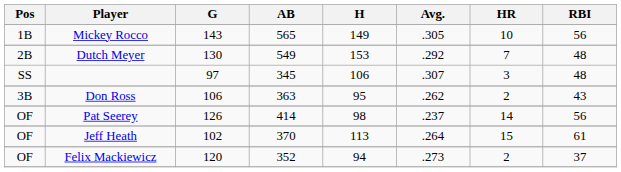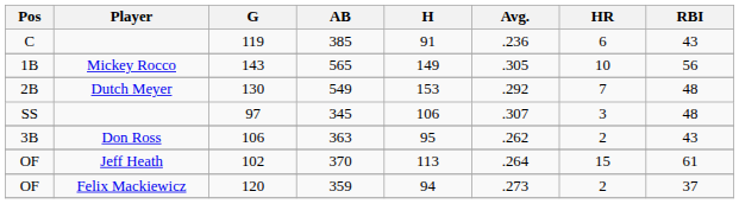+ row: C | 119 | 385 | 91 | .236 | 6 | 43
- row: OF | Pat Seerey | 126 | 414 | 98 | .237 | 14 | 56
120 | AB: 352 -> 359
